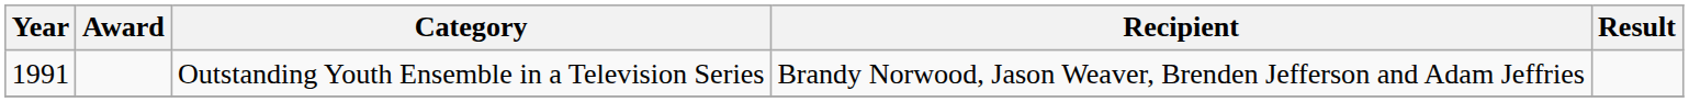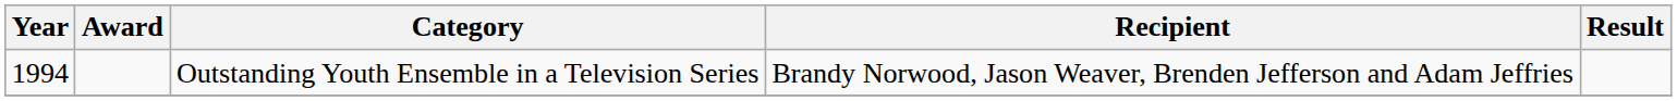Outstanding Youth Ensemble in a Television Series | Year: 1991 -> 1994
